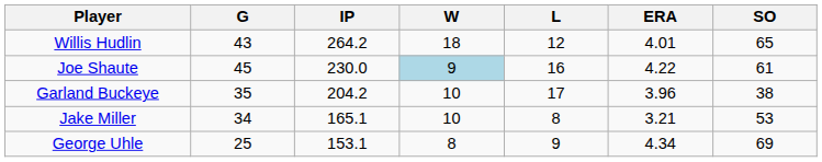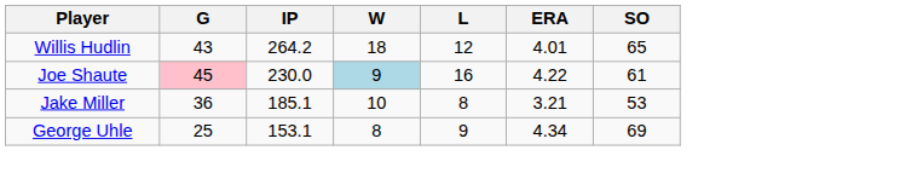Joe Shaute | G: no background -> pink background
- row: Garland Buckeye | 35 | 204.2 | 10 | 17 | 3.96 | 38
Jake Miller | G: 34 -> 36
Jake Miller | IP: 165.1 -> 185.1
